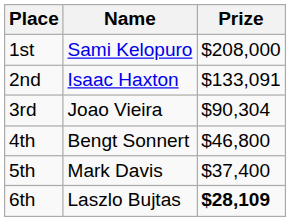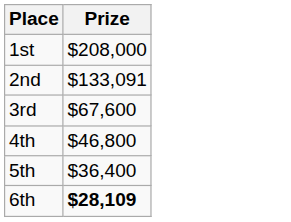- column: Name | Sami Kelopuro | Isaac Haxton | Joao Vieira | Bengt Sonnert | Mark Davis | Laszlo Bujtas
3rd | Prize: $90,304 -> $67,600
5th | Prize: $37,400 -> $36,400
